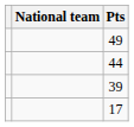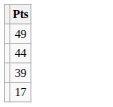- column: National team
